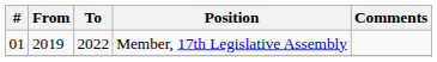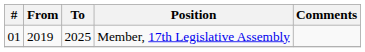Member, 17th Legislative Assembly | To: 2022 -> 2025
